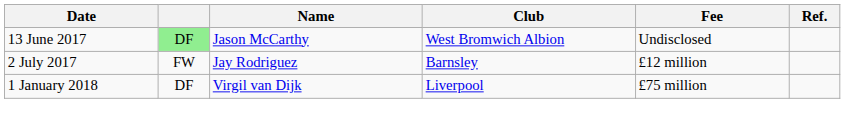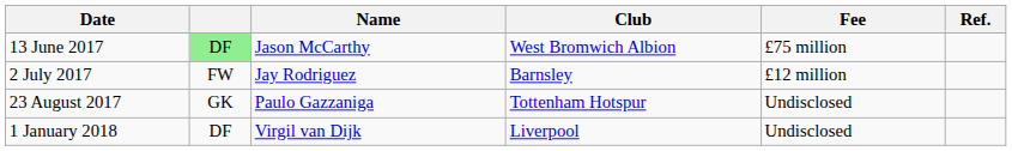13 June 2017 | Fee: Undisclosed -> £75 million
+ row: 23 August 2017 | GK | Paulo Gazzaniga | Tottenham Hotspur | Undisclosed
1 January 2018 | Fee: £75 million -> Undisclosed
